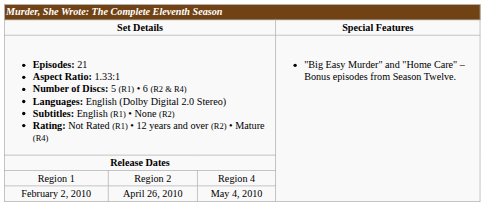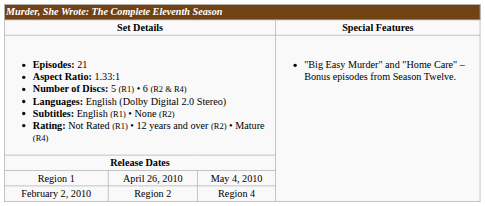Region 1 | column 2: Region 2 -> April 26, 2010
Region 1 | column 3: Region 4 -> May 4, 2010
February 2, 2010 | column 2: April 26, 2010 -> Region 2
February 2, 2010 | column 3: May 4, 2010 -> Region 4
